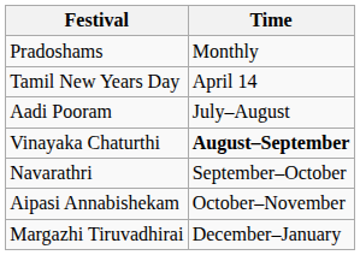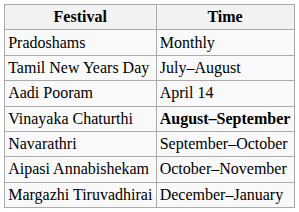Tamil New Years Day | Time: April 14 -> July–August
Aadi Pooram | Time: July–August -> April 14
